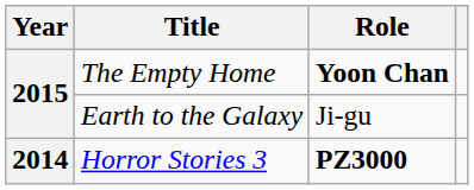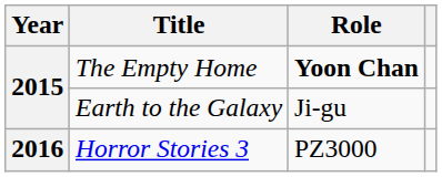Horror Stories 3 | Year: 2014 -> 2016
Horror Stories 3 | Role: bold -> normal
